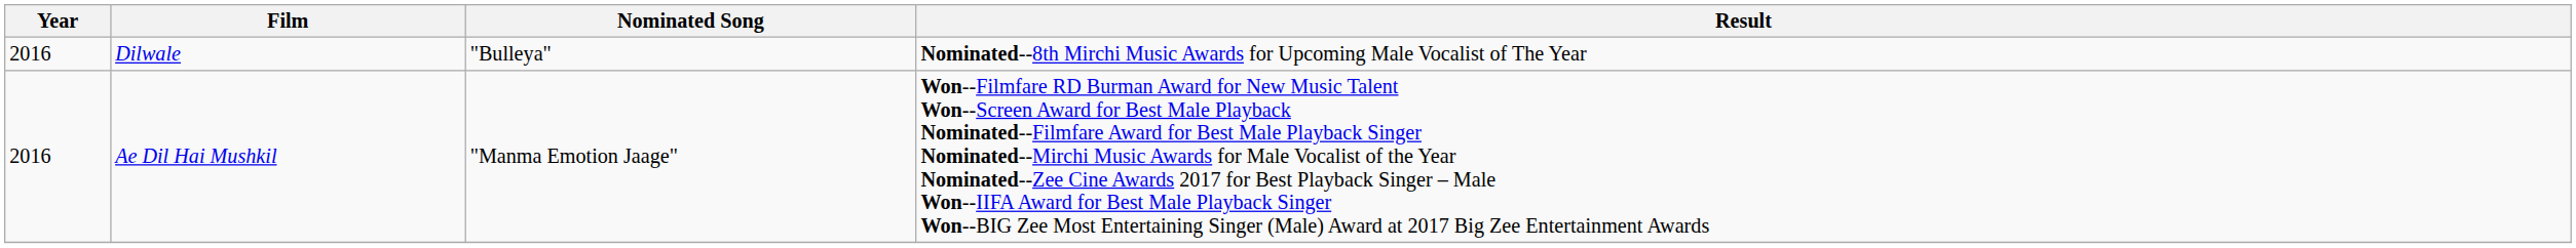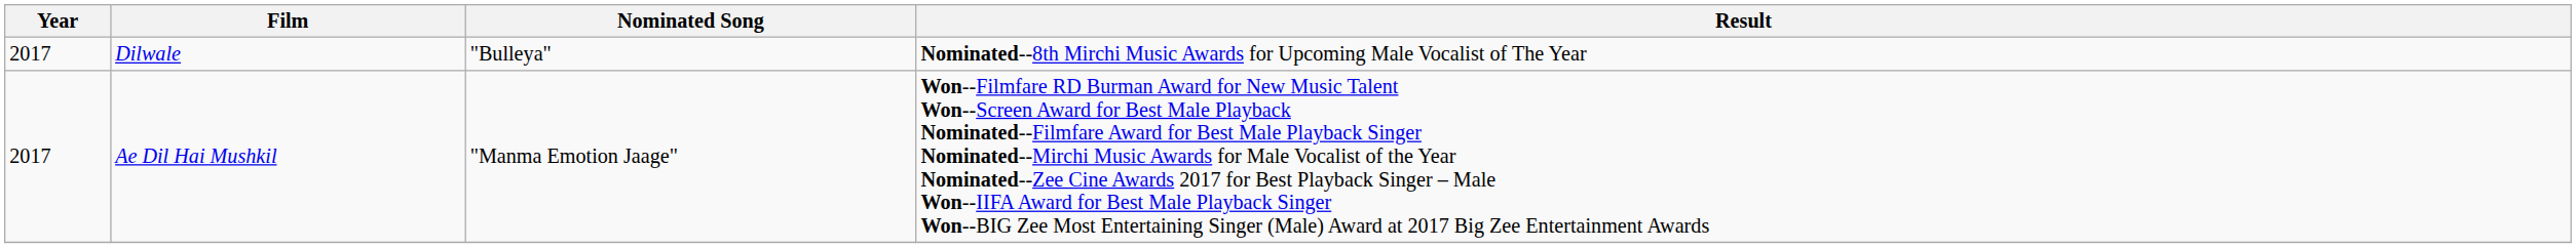Dilwale | Year: 2016 -> 2017
Ae Dil Hai Mushkil | Year: 2016 -> 2017
